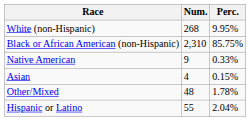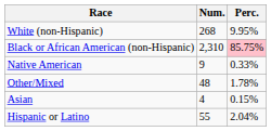Black or African American (non-Hispanic) | Perc.: no background -> pink background
rows swapped: Asian <-> Other/Mixed
